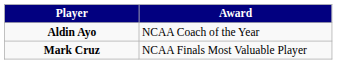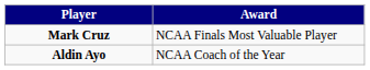rows swapped: Mark Cruz <-> Aldin Ayo
